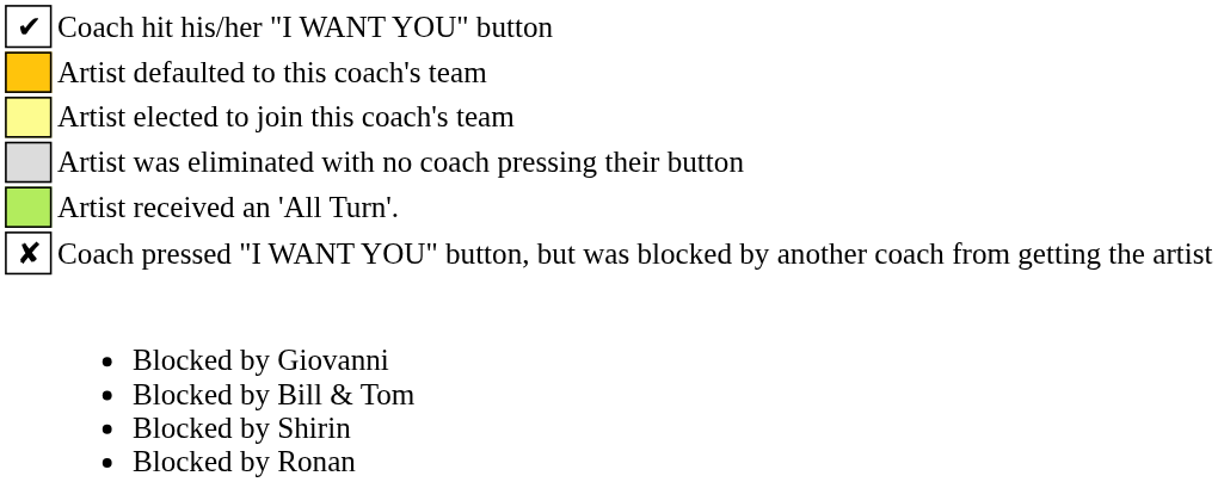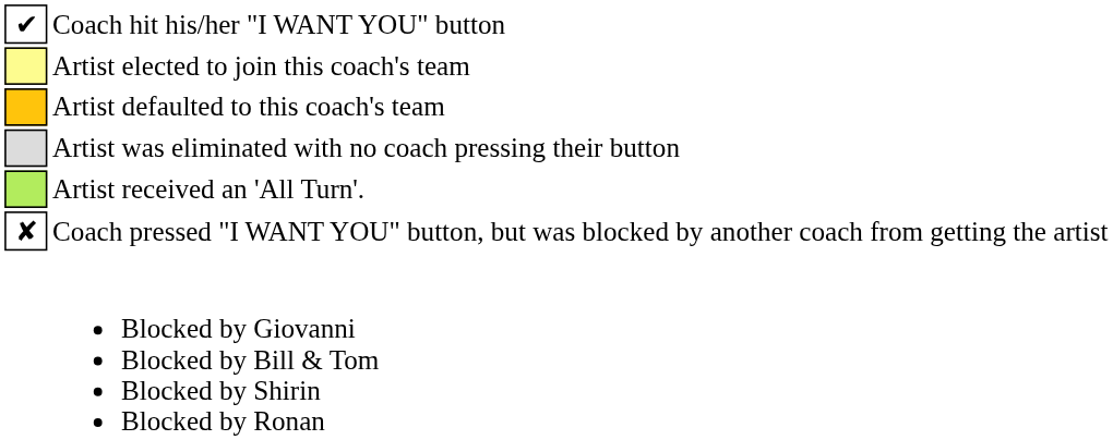rows swapped: Artist defaulted to this coach's team <-> Artist elected to join this coach's team
